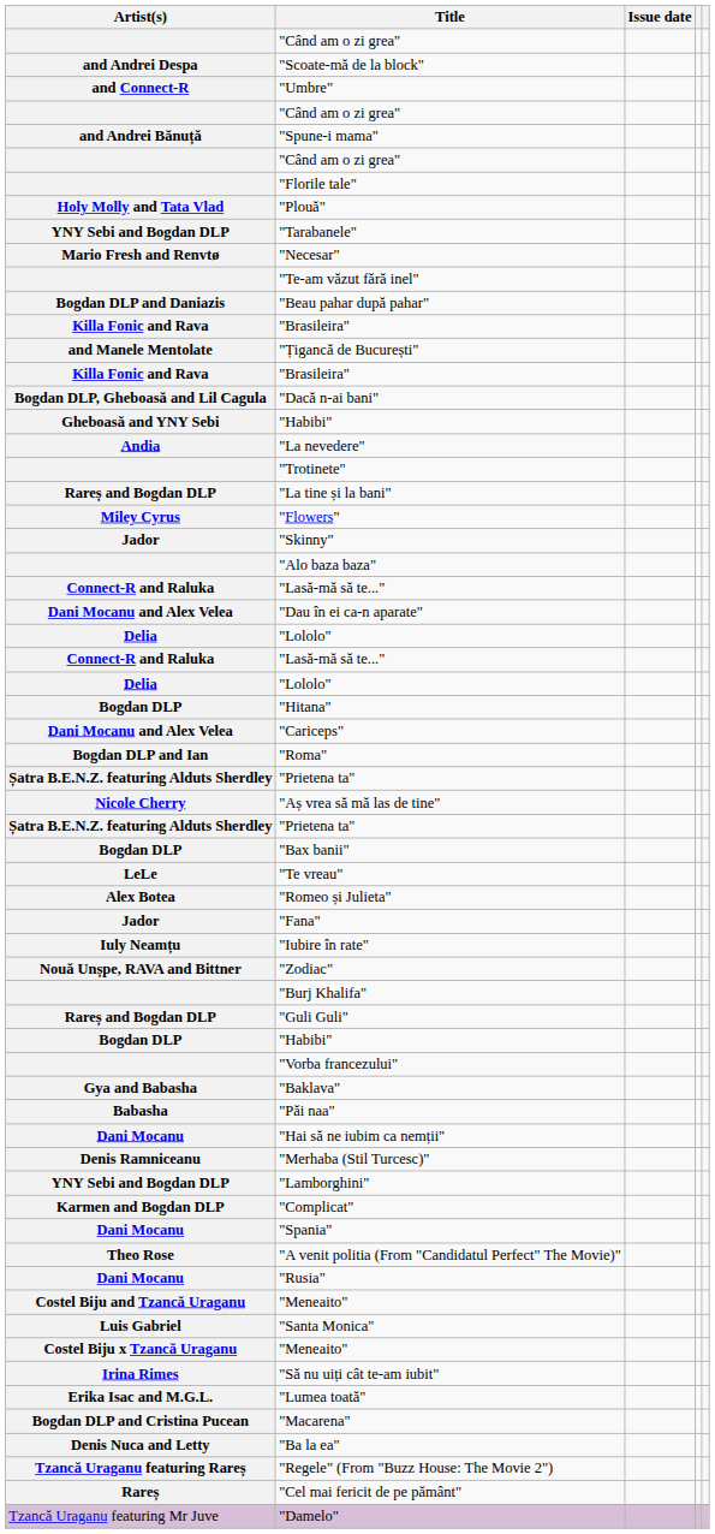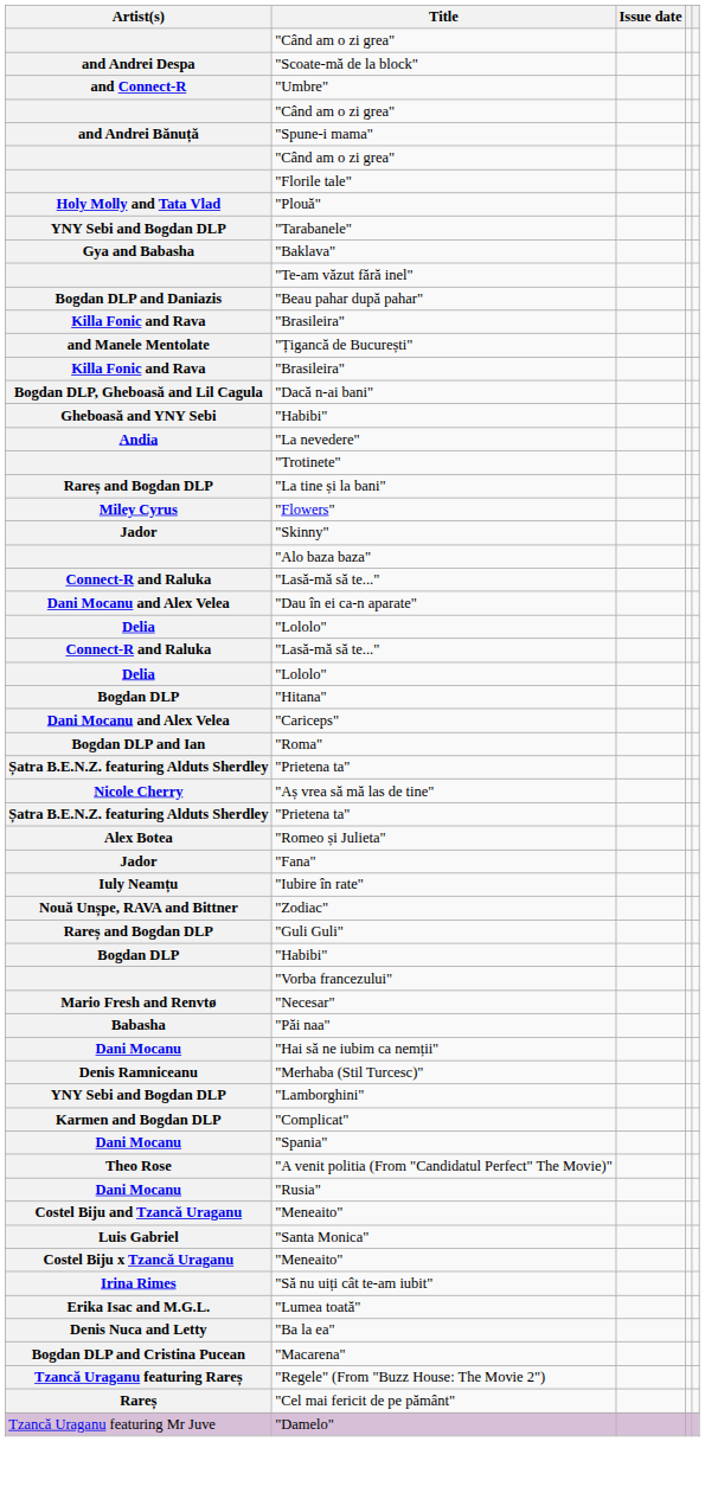rows swapped: "Necesar" <-> "Baklava"
- row: Bogdan DLP | "Bax banii"
- row: LeLe | "Te vreau"
- row: "Burj Khalifa"
rows swapped: "Ba la ea" <-> "Macarena"
